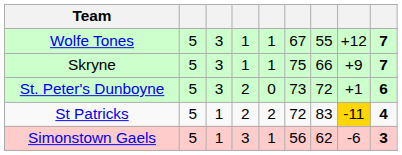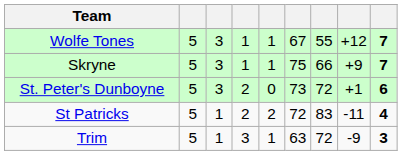St Patricks | column 8: gold background -> no background
+ row: Trim | 5 | 1 | 3 | 1 | 63 | 72 | -9 | 3
- row: Simonstown Gaels | 5 | 1 | 3 | 1 | 56 | 62 | -6 | 3
